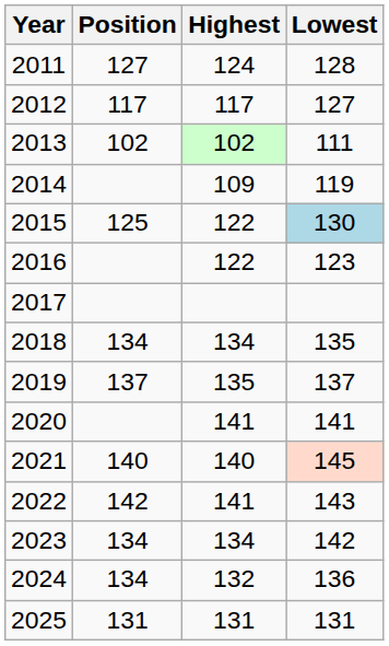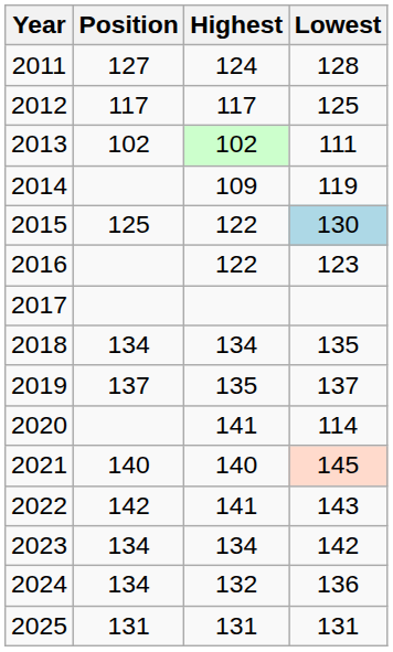2012 | Lowest: 127 -> 125
2020 | Lowest: 141 -> 114
